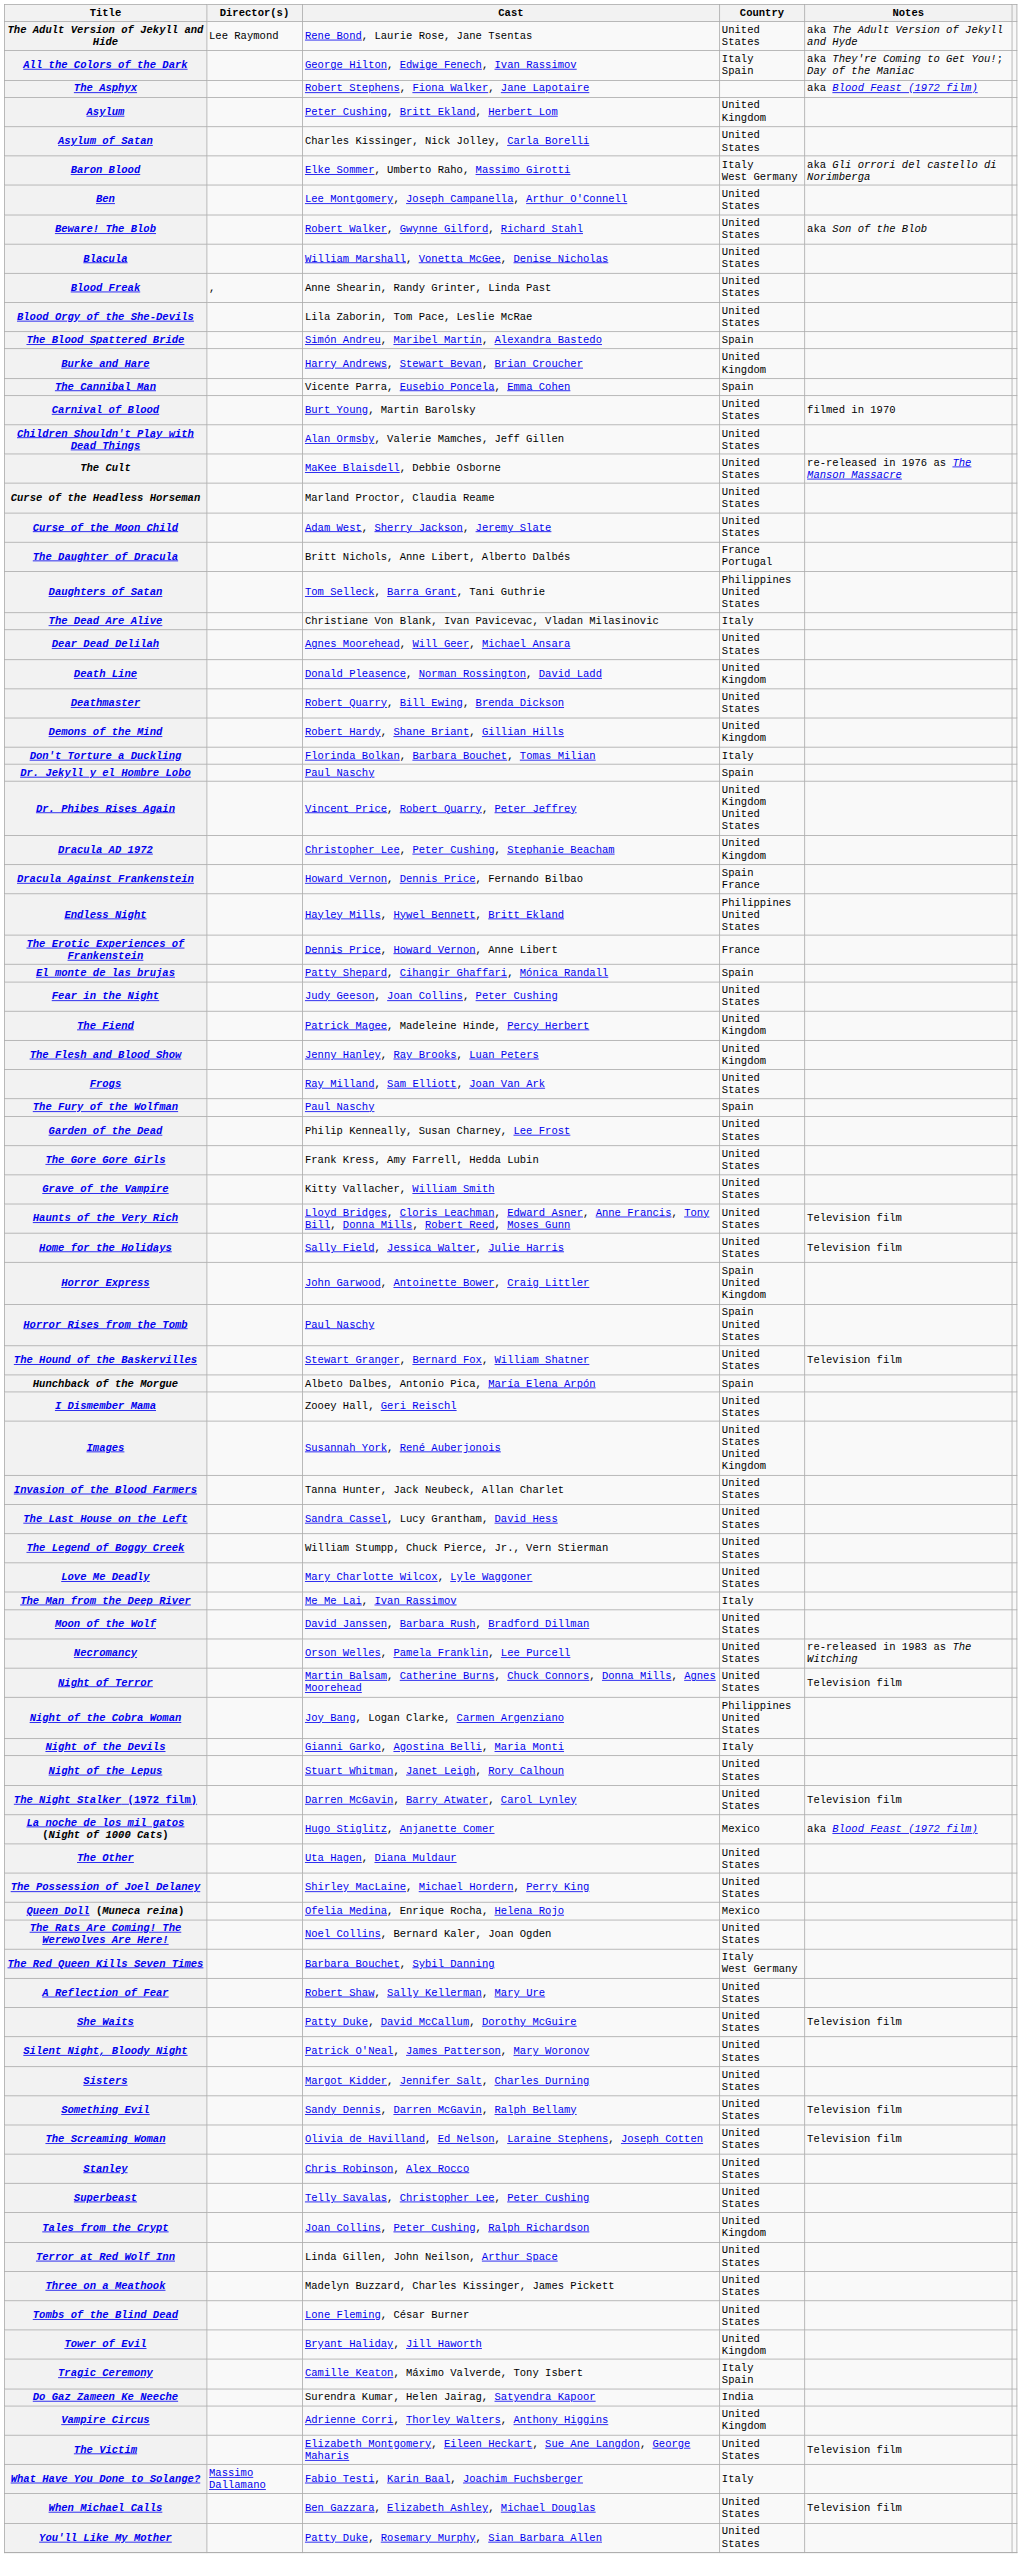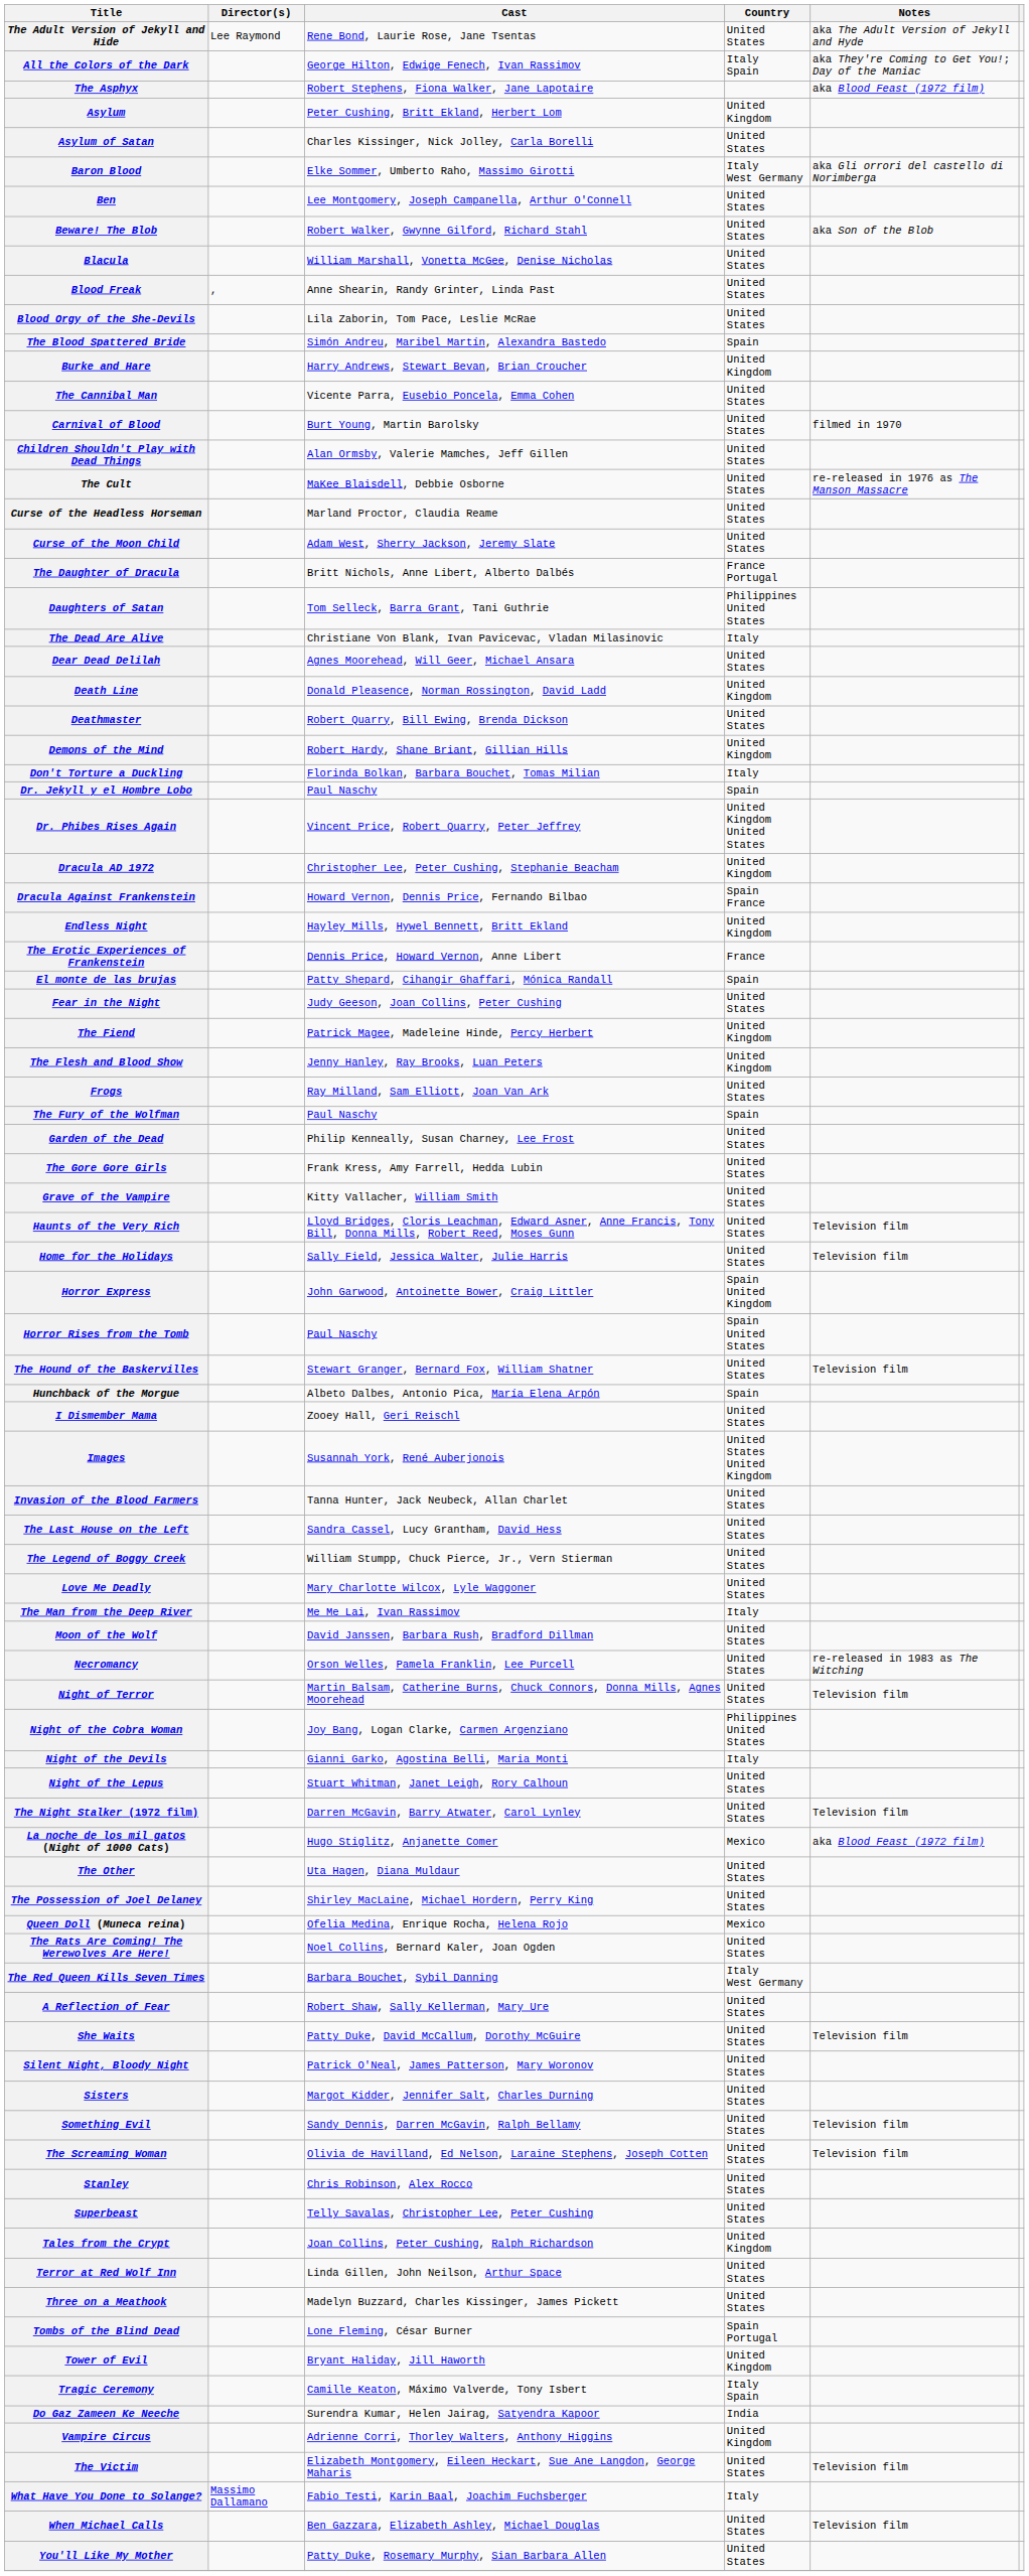The Cannibal Man | Country: Spain -> United States
Endless Night | Country: Philippines United States -> United Kingdom
Tombs of the Blind Dead | Country: United States -> Spain Portugal
